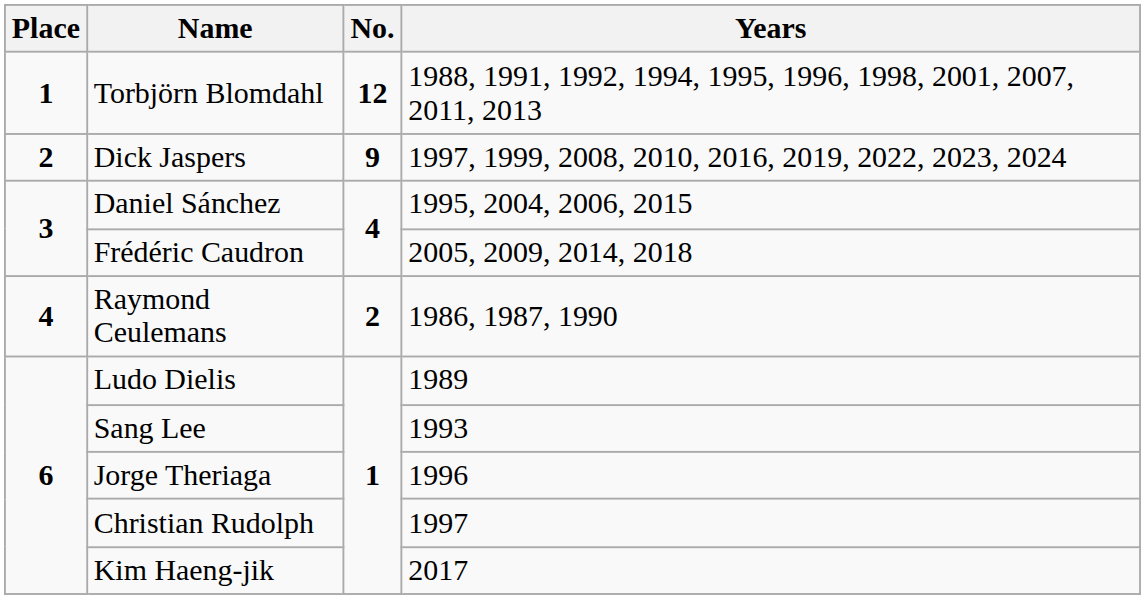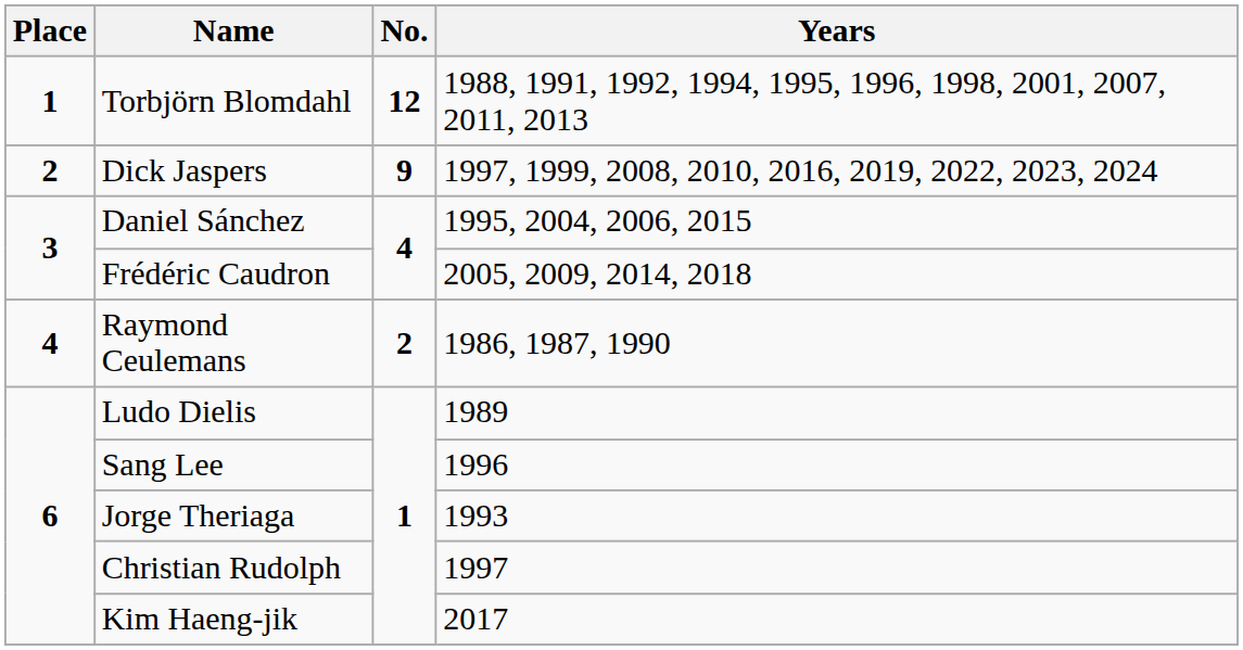Sang Lee | Years: 1993 -> 1996
Jorge Theriaga | Years: 1996 -> 1993
